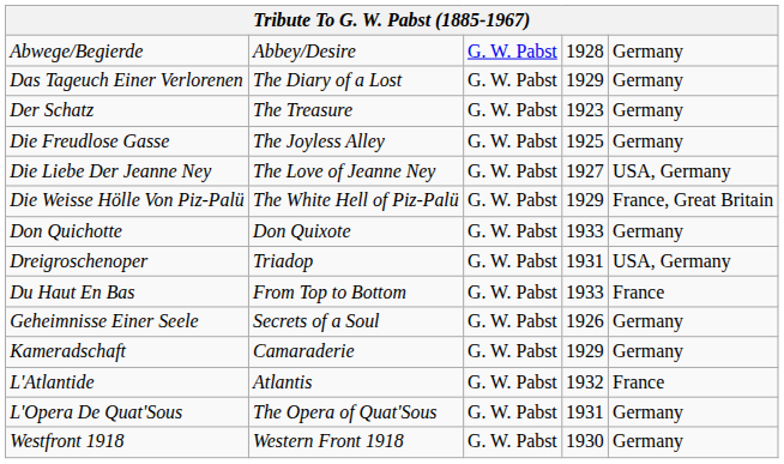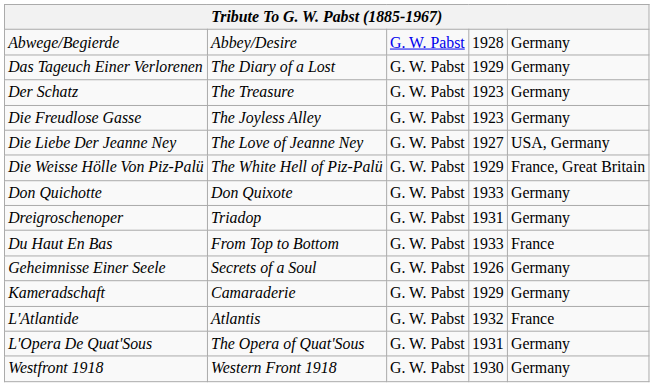Die Freudlose Gasse | column 4: 1925 -> 1923
Dreigroschenoper | column 5: USA, Germany -> Germany
